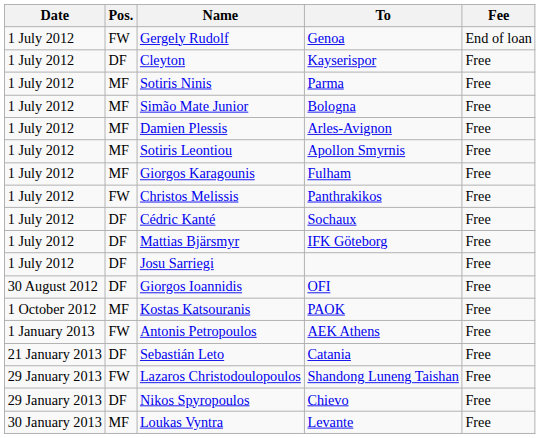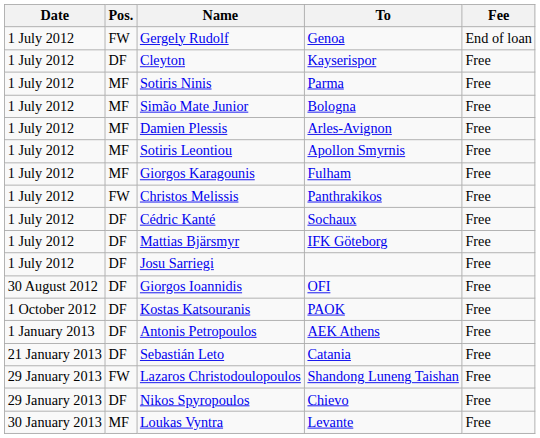Kostas Katsouranis | Pos.: MF -> DF
Antonis Petropoulos | Pos.: FW -> DF
